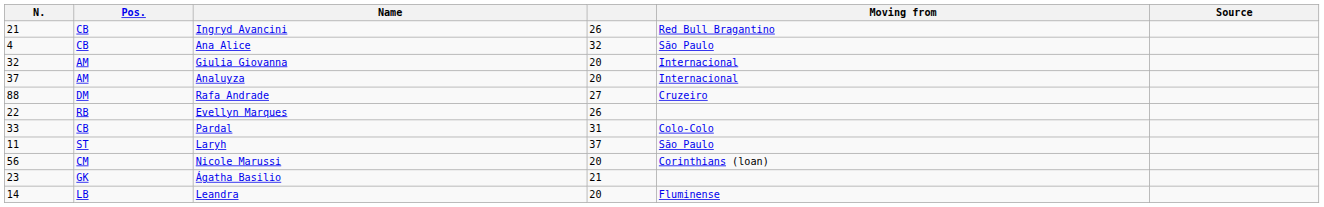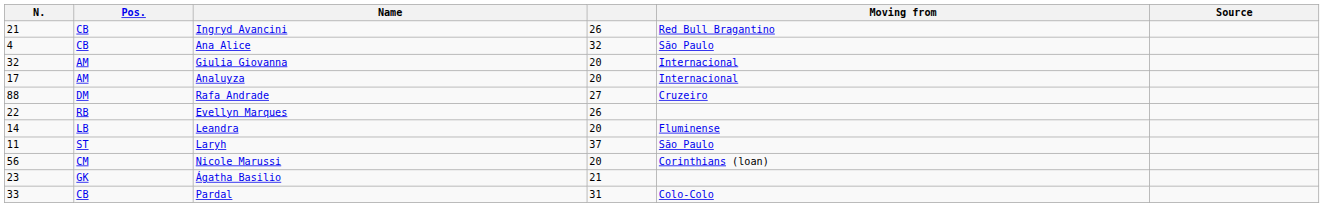Analuyza | N.: 37 -> 17
rows swapped: Pardal <-> Leandra
